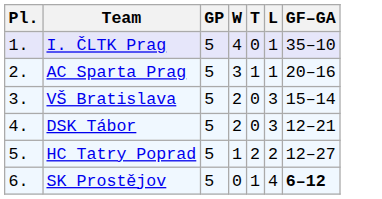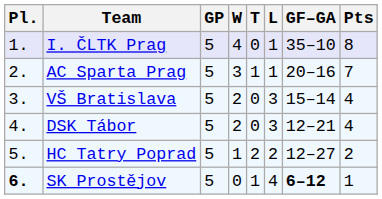+ column: Pts | 8 | 7 | 4 | 4 | 2 | 1
SK Prostějov | Pl.: normal -> bold
